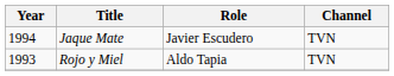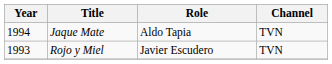Jaque Mate | Role: Javier Escudero -> Aldo Tapia
Rojo y Miel | Role: Aldo Tapia -> Javier Escudero
